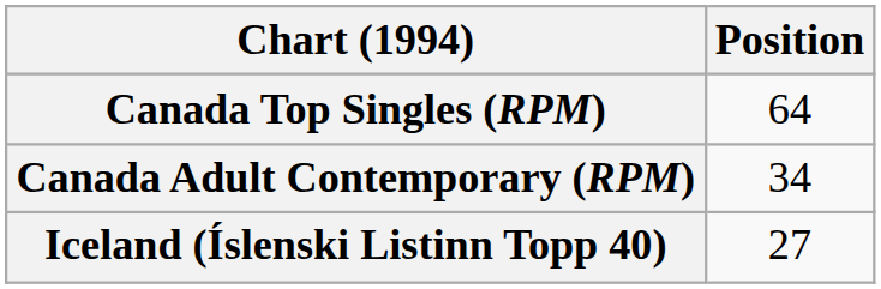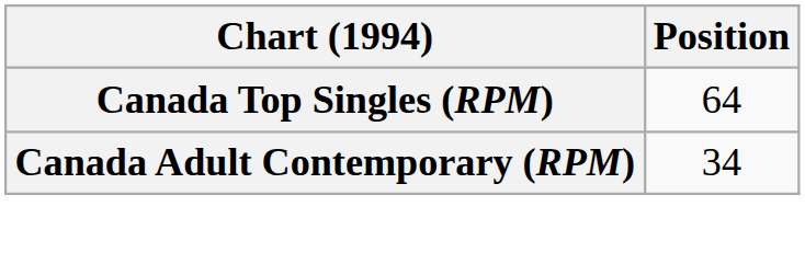- row: Iceland (Íslenski Listinn Topp 40) | 27
